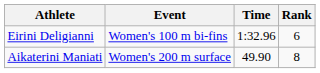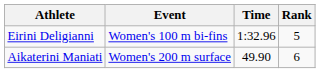Eirini Deligianni | Rank: 6 -> 5
Aikaterini Maniati | Rank: 8 -> 6
